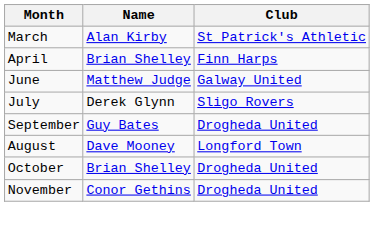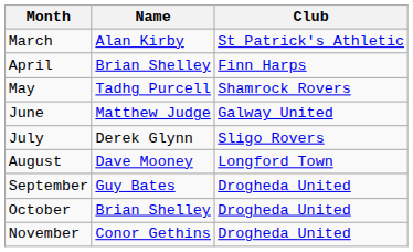+ row: May | Tadhg Purcell | Shamrock Rovers
rows swapped: August <-> September
